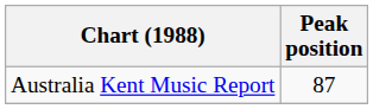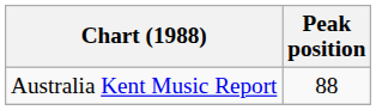Australia Kent Music Report | Peak position: 87 -> 88
